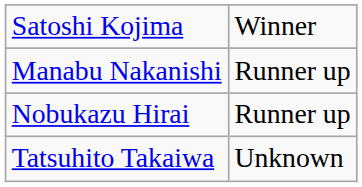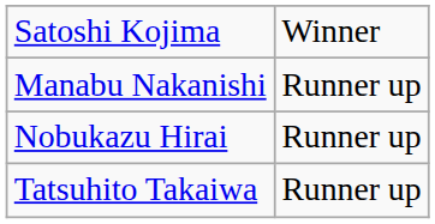Tatsuhito Takaiwa | column 2: Unknown -> Runner up
